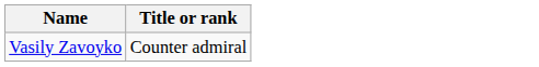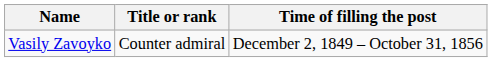+ column: Time of filling the post | December 2, 1849 – October 31, 1856
